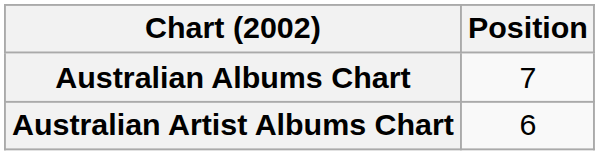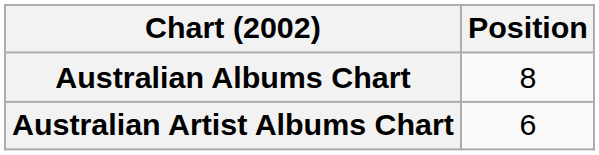Australian Albums Chart | Position: 7 -> 8
